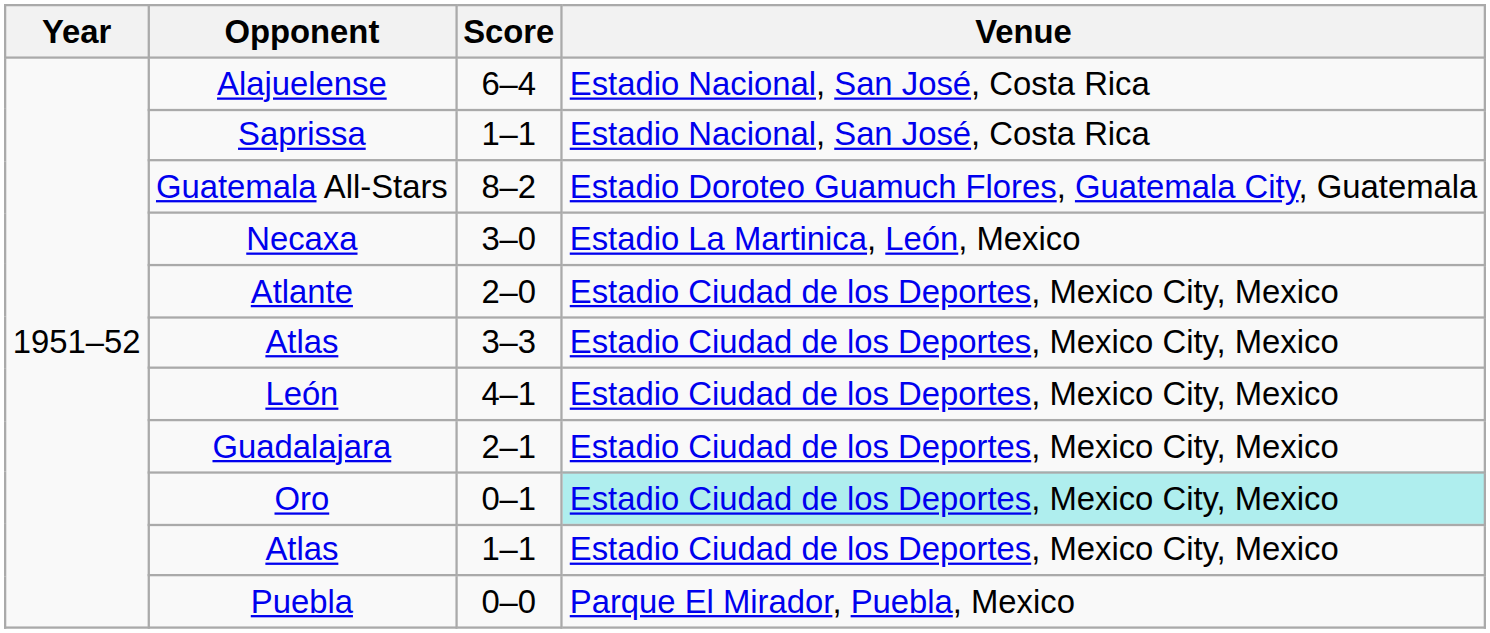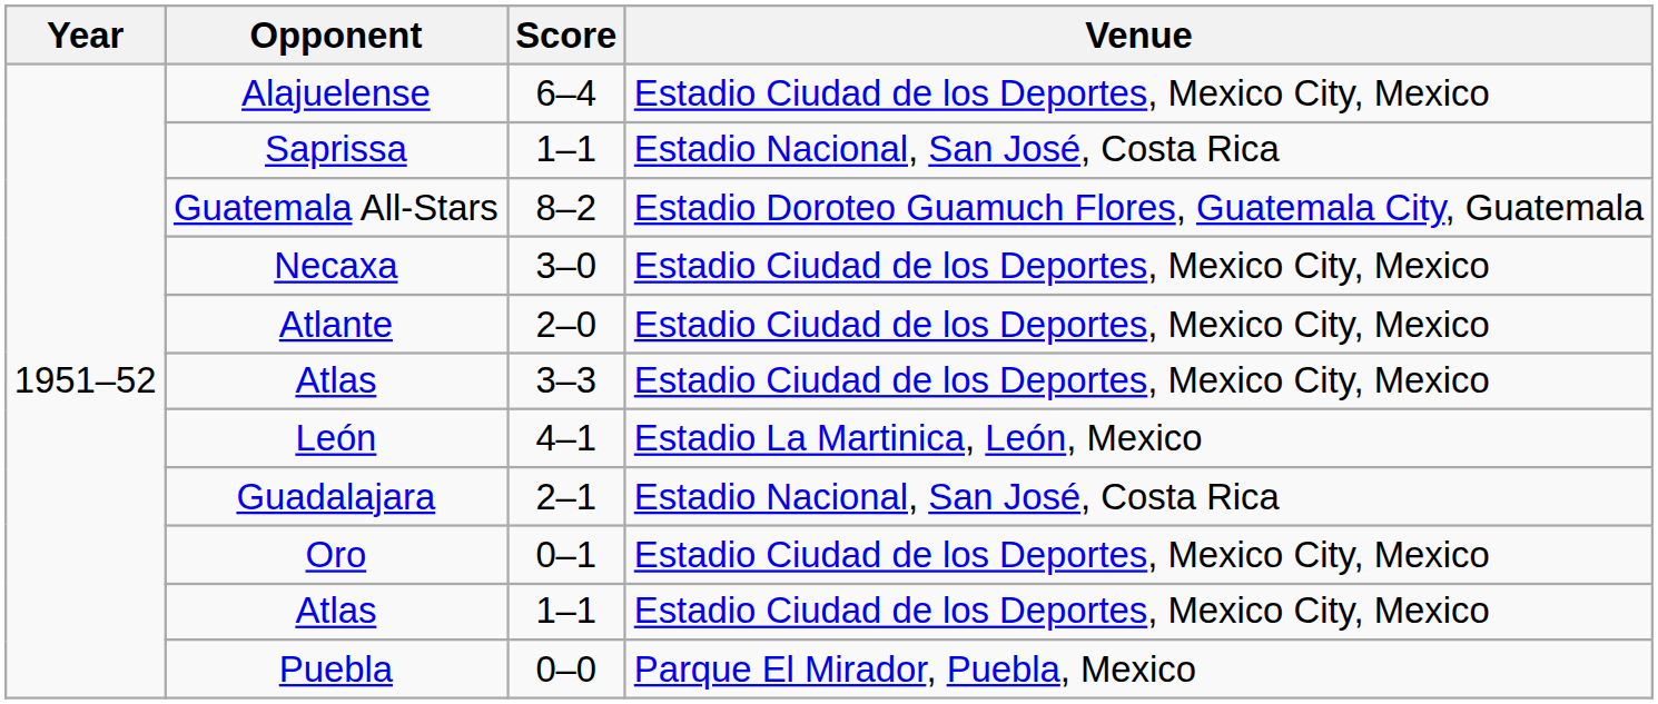Alajuelense | Venue: Estadio Nacional, San José, Costa Rica -> Estadio Ciudad de los Deportes, Mexico City, Mexico
Necaxa | Venue: Estadio La Martinica, León, Mexico -> Estadio Ciudad de los Deportes, Mexico City, Mexico
León | Venue: Estadio Ciudad de los Deportes, Mexico City, Mexico -> Estadio La Martinica, León, Mexico
Guadalajara | Venue: Estadio Ciudad de los Deportes, Mexico City, Mexico -> Estadio Nacional, San José, Costa Rica
Oro | Venue: paleturquoise background -> no background
